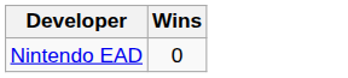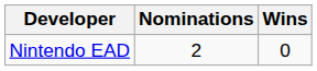+ column: Nominations | 2
